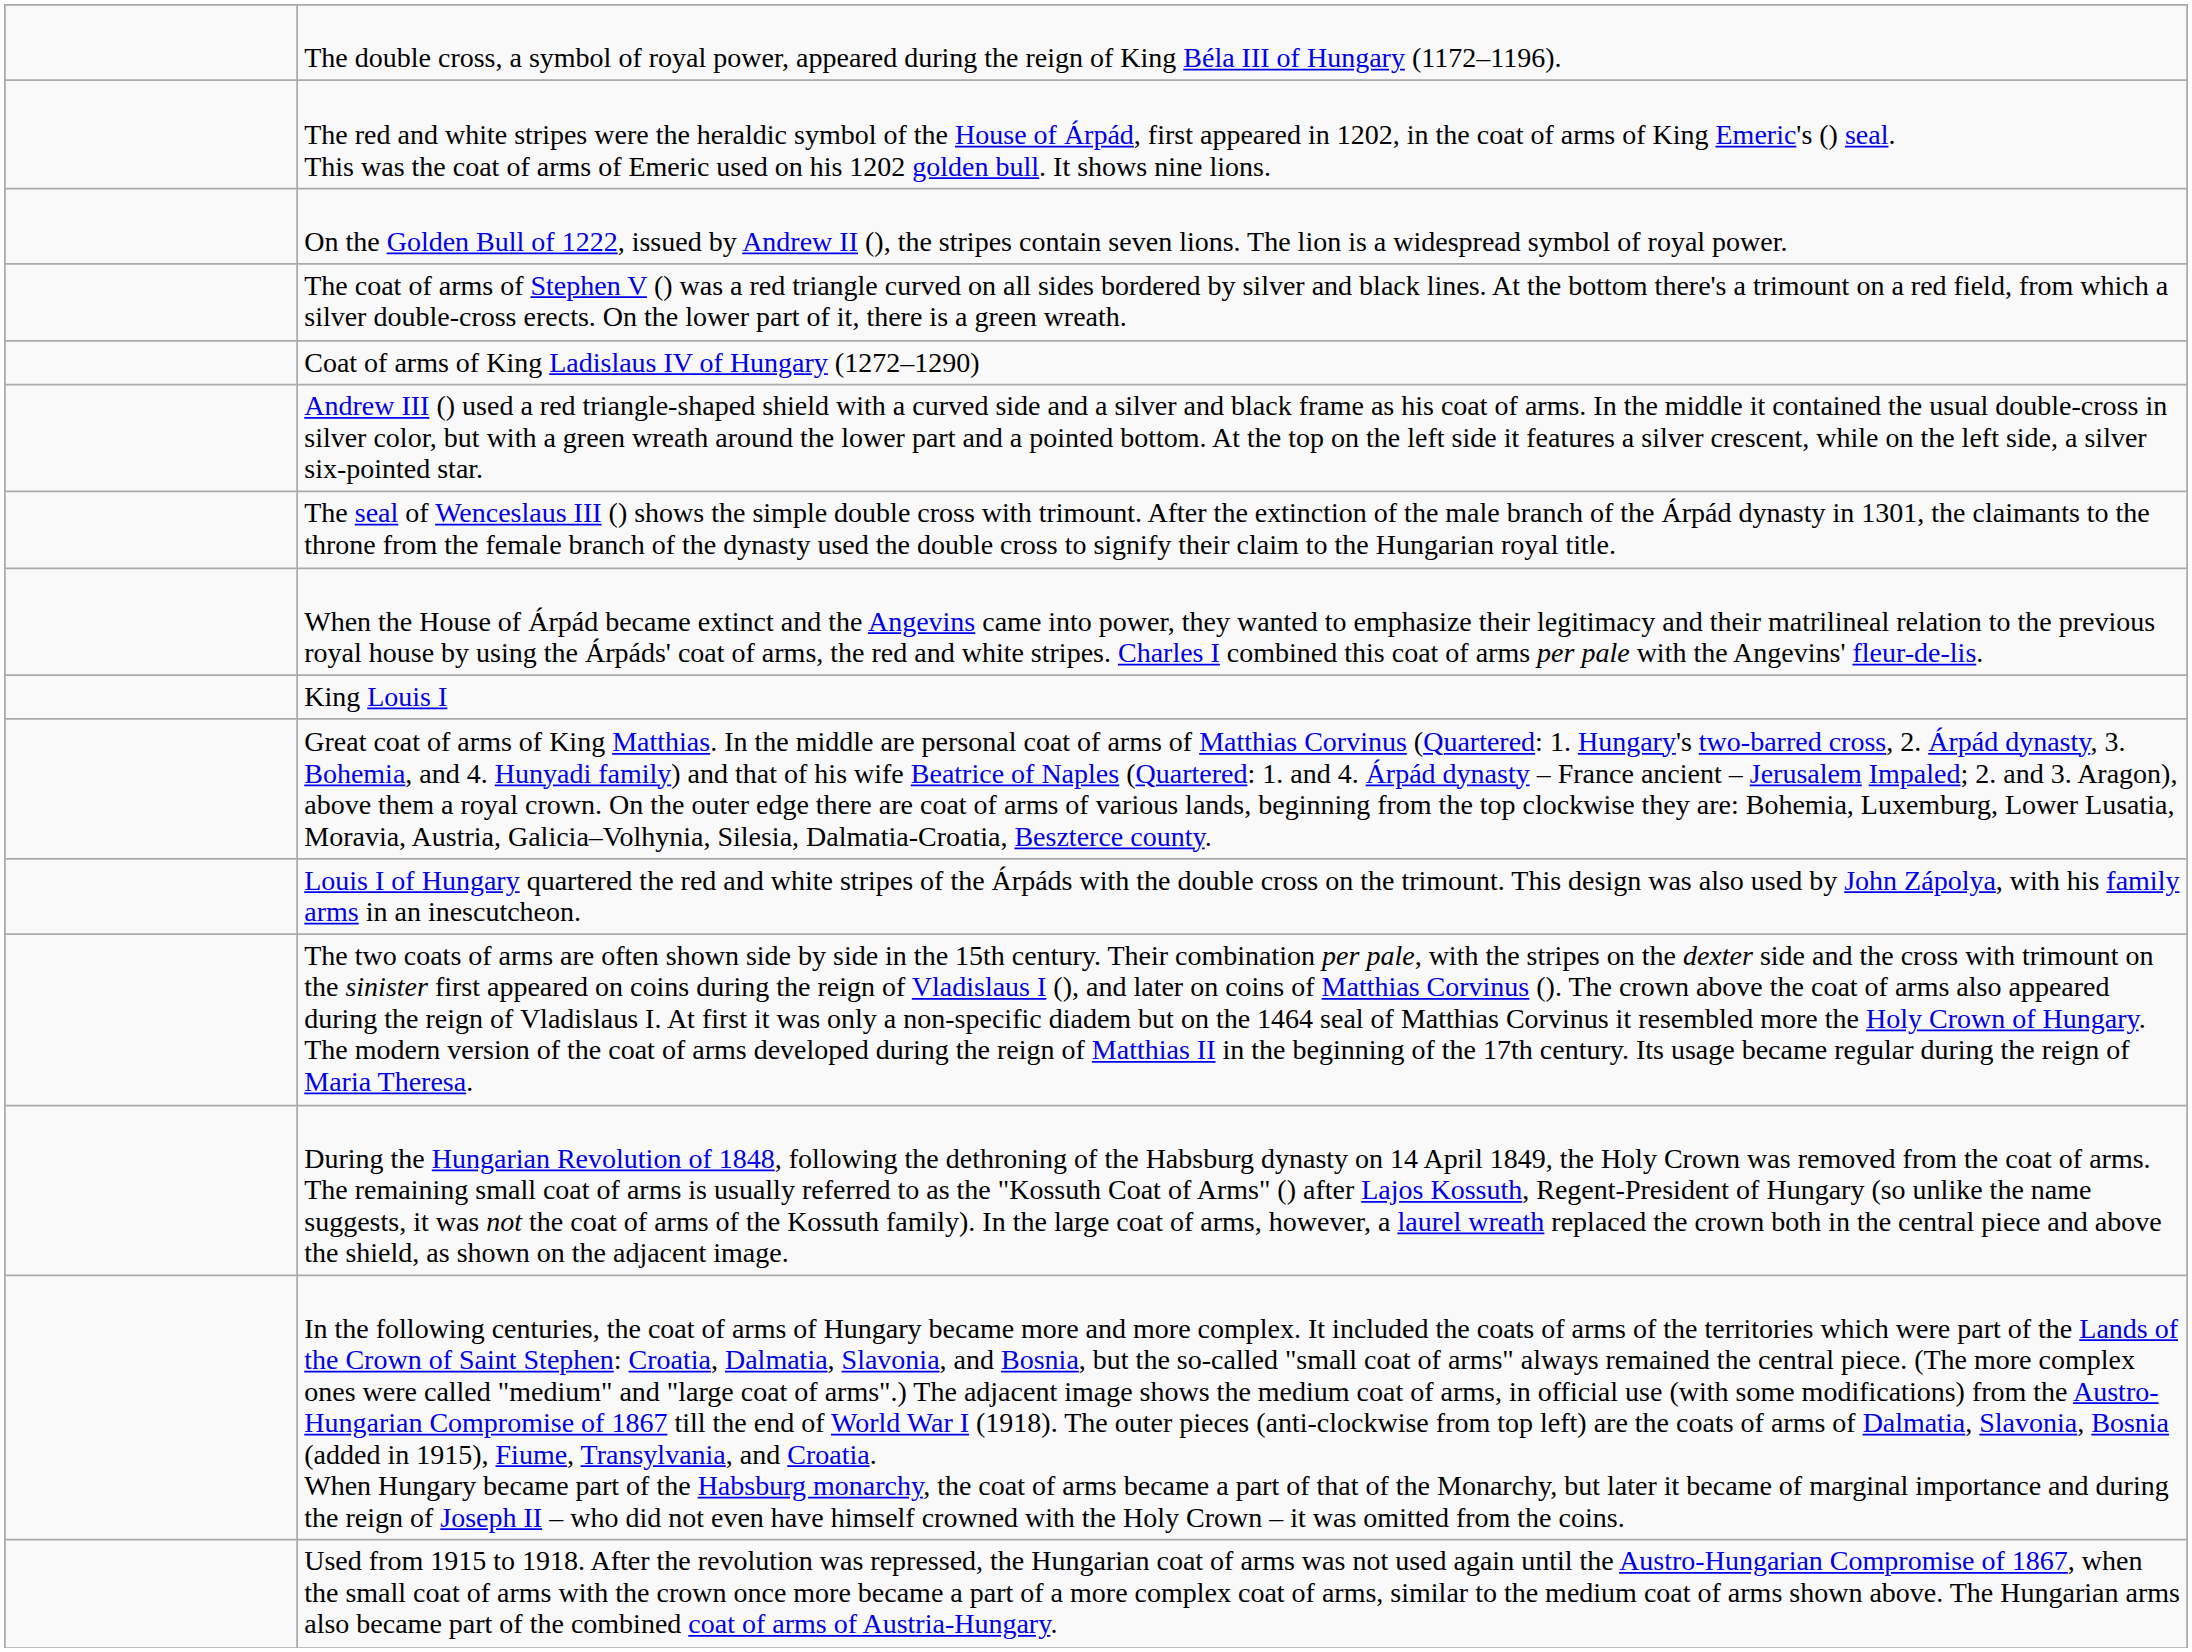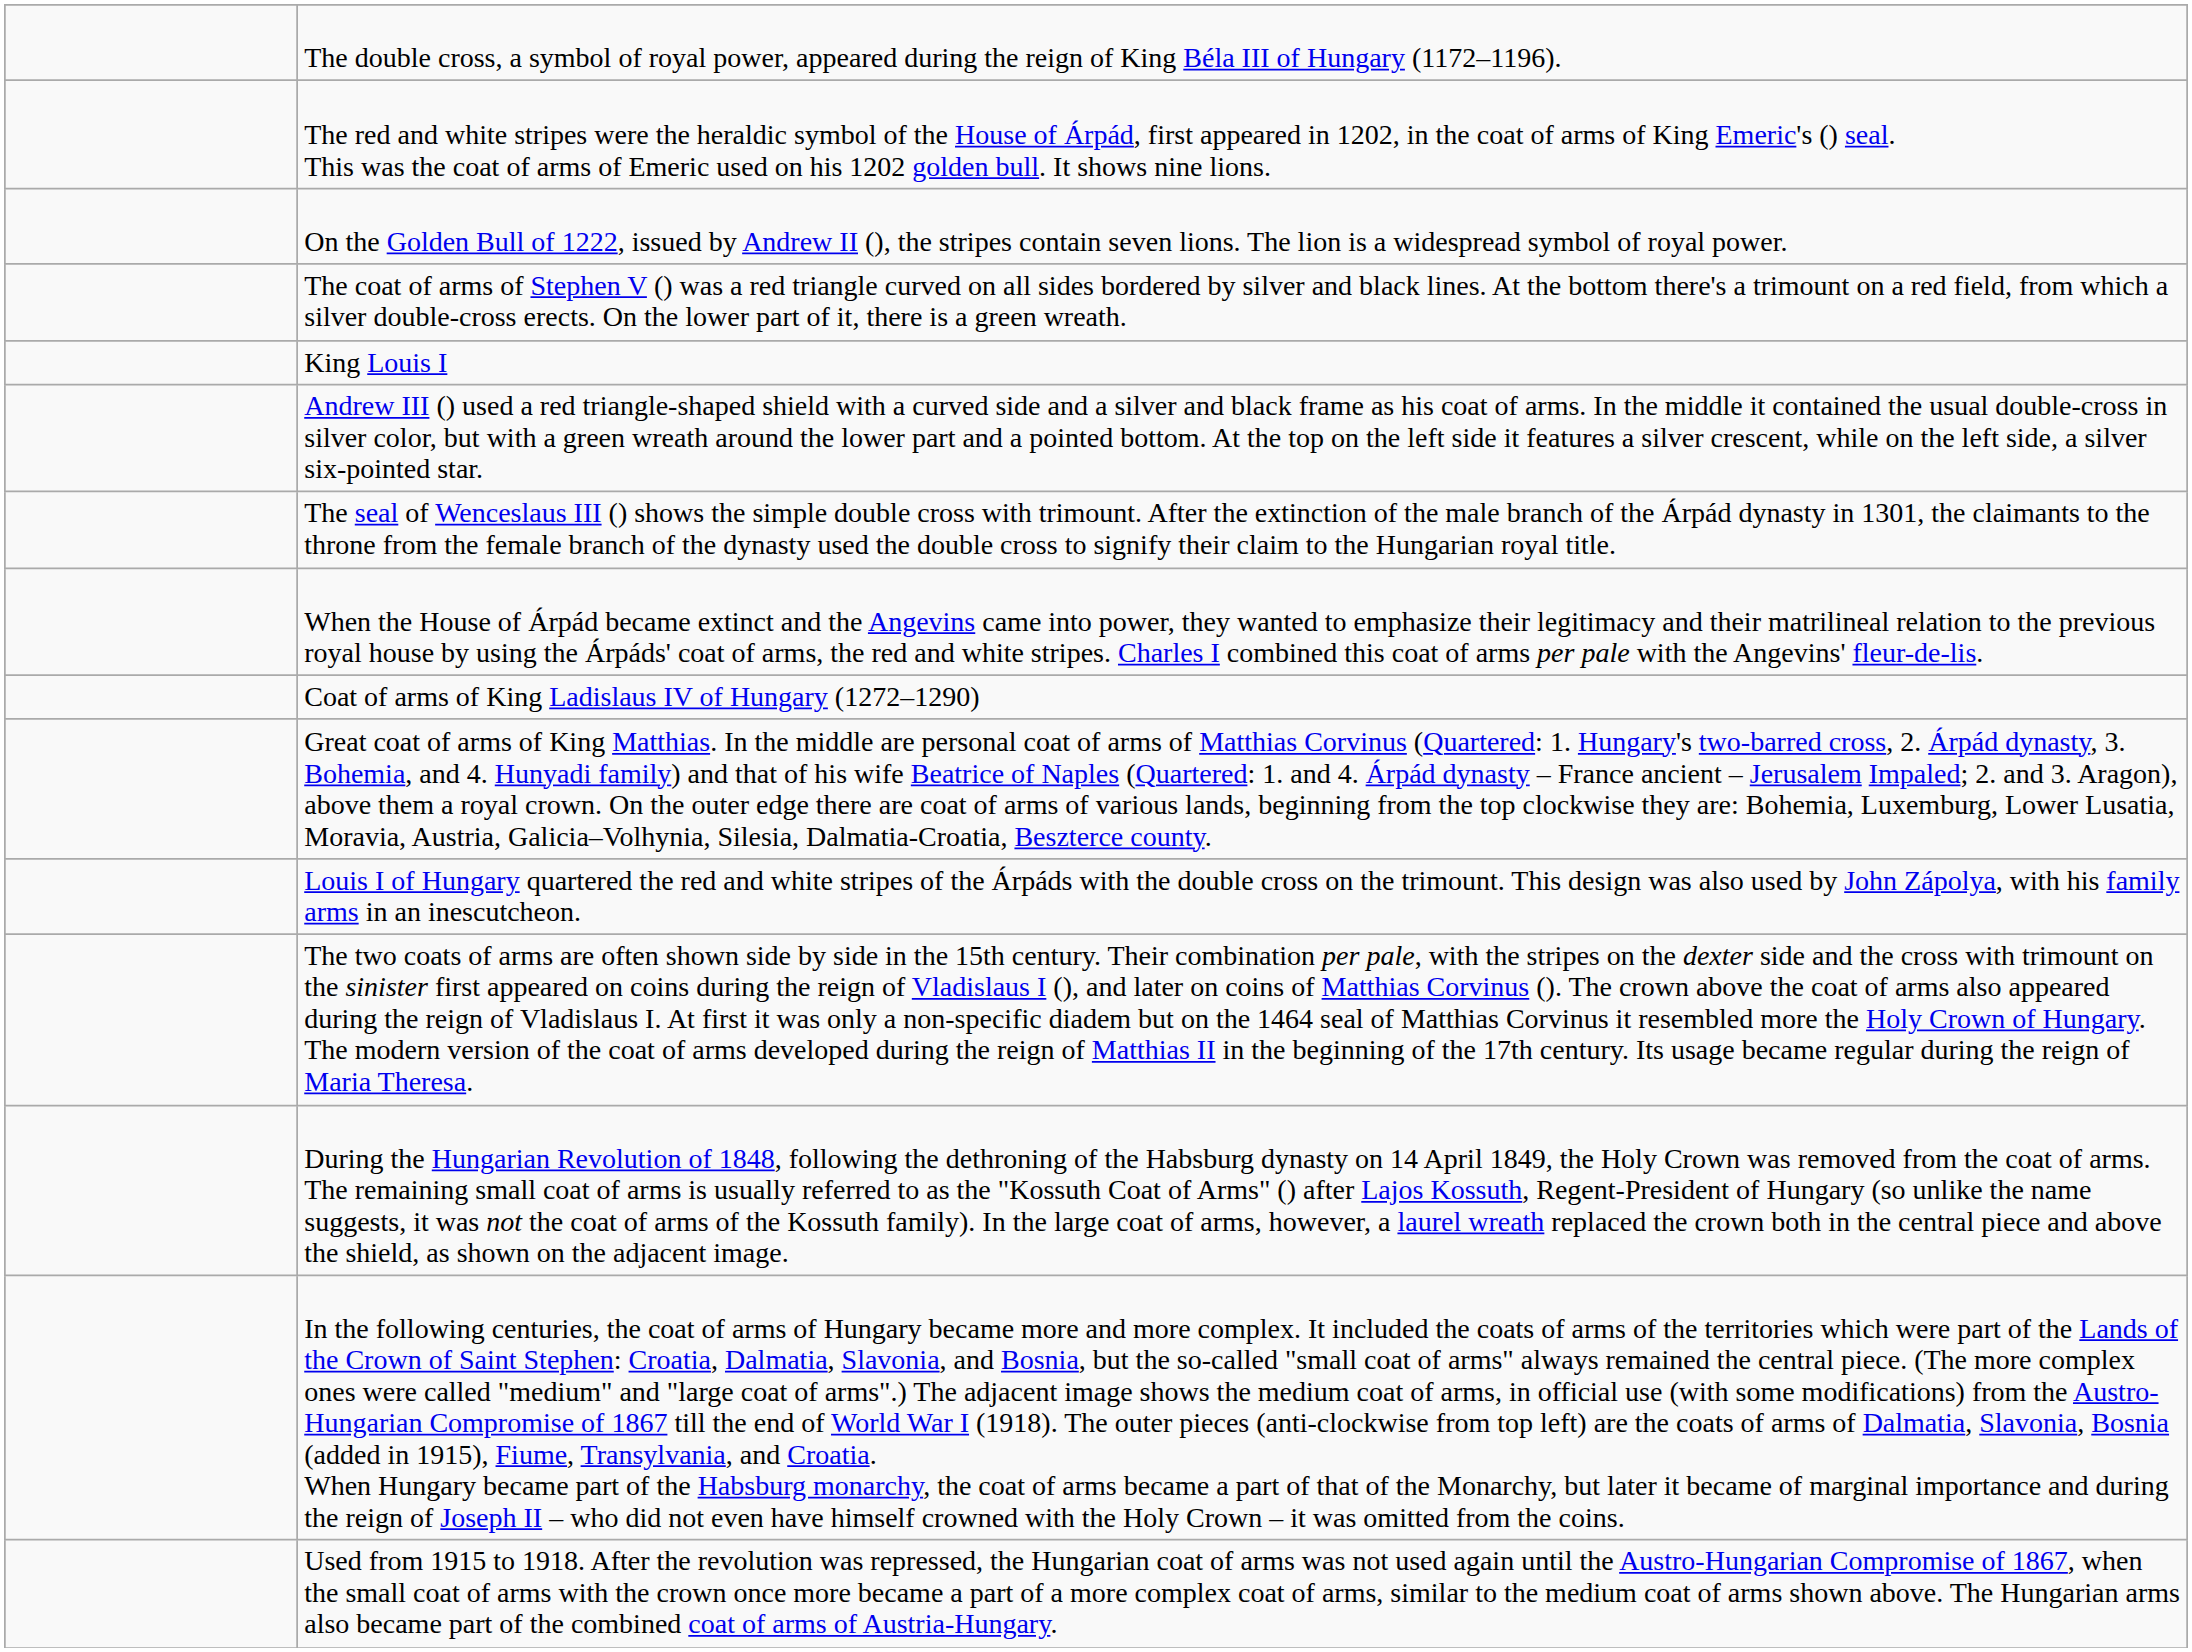rows swapped: Coat of arms of King Ladislaus IV of Hungary (1272–1290) <-> King Louis I
